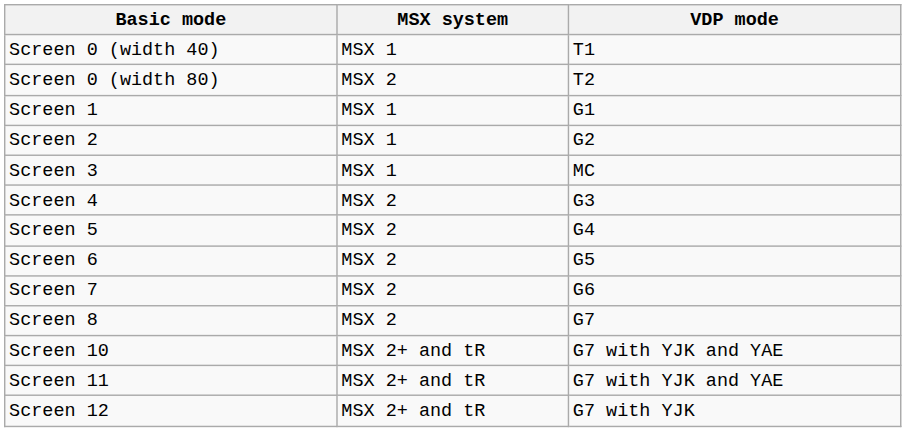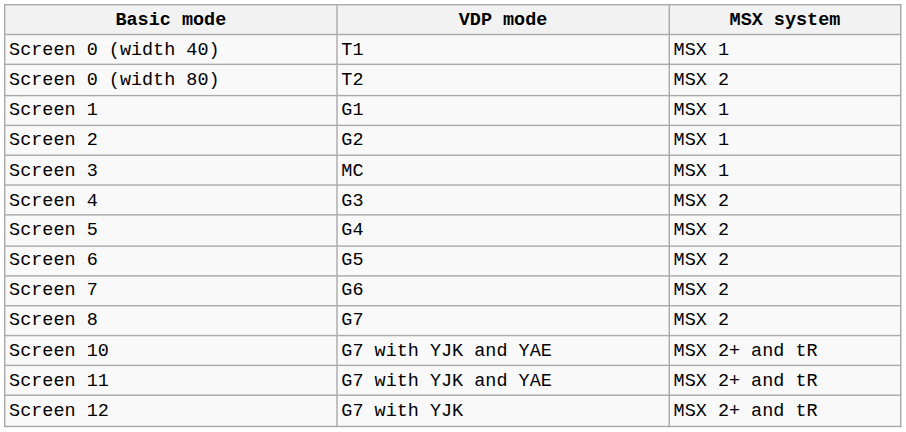columns swapped: VDP mode <-> MSX system
